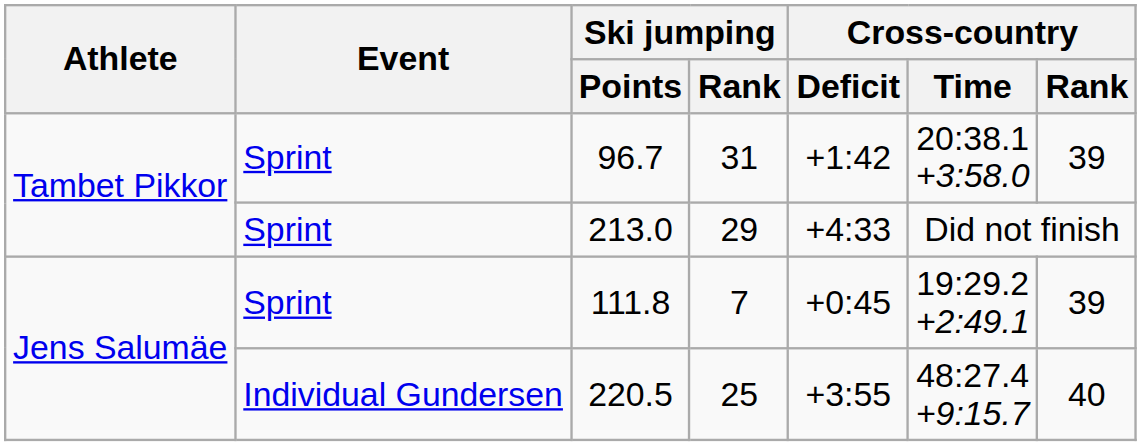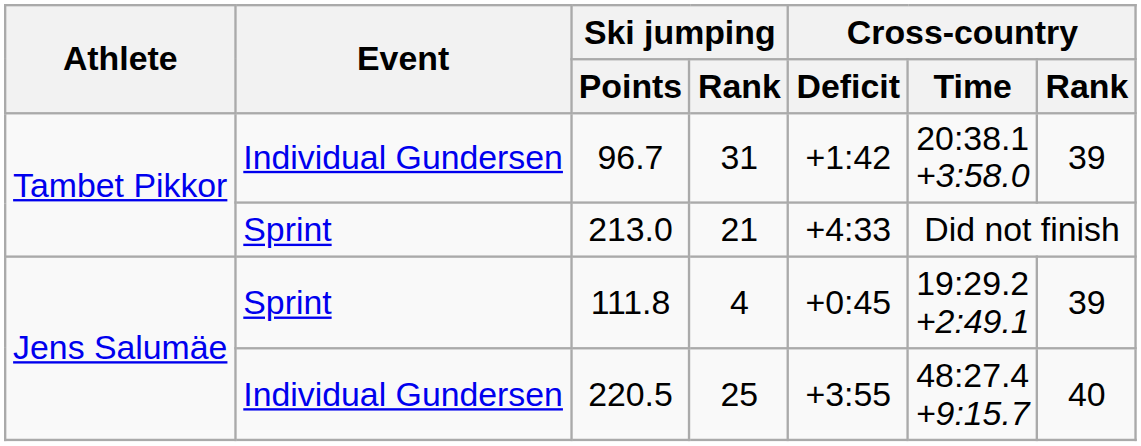96.7 | Event: Sprint -> Individual Gundersen
213.0 | Ski jumping / Rank: 29 -> 21
111.8 | Ski jumping / Rank: 7 -> 4
